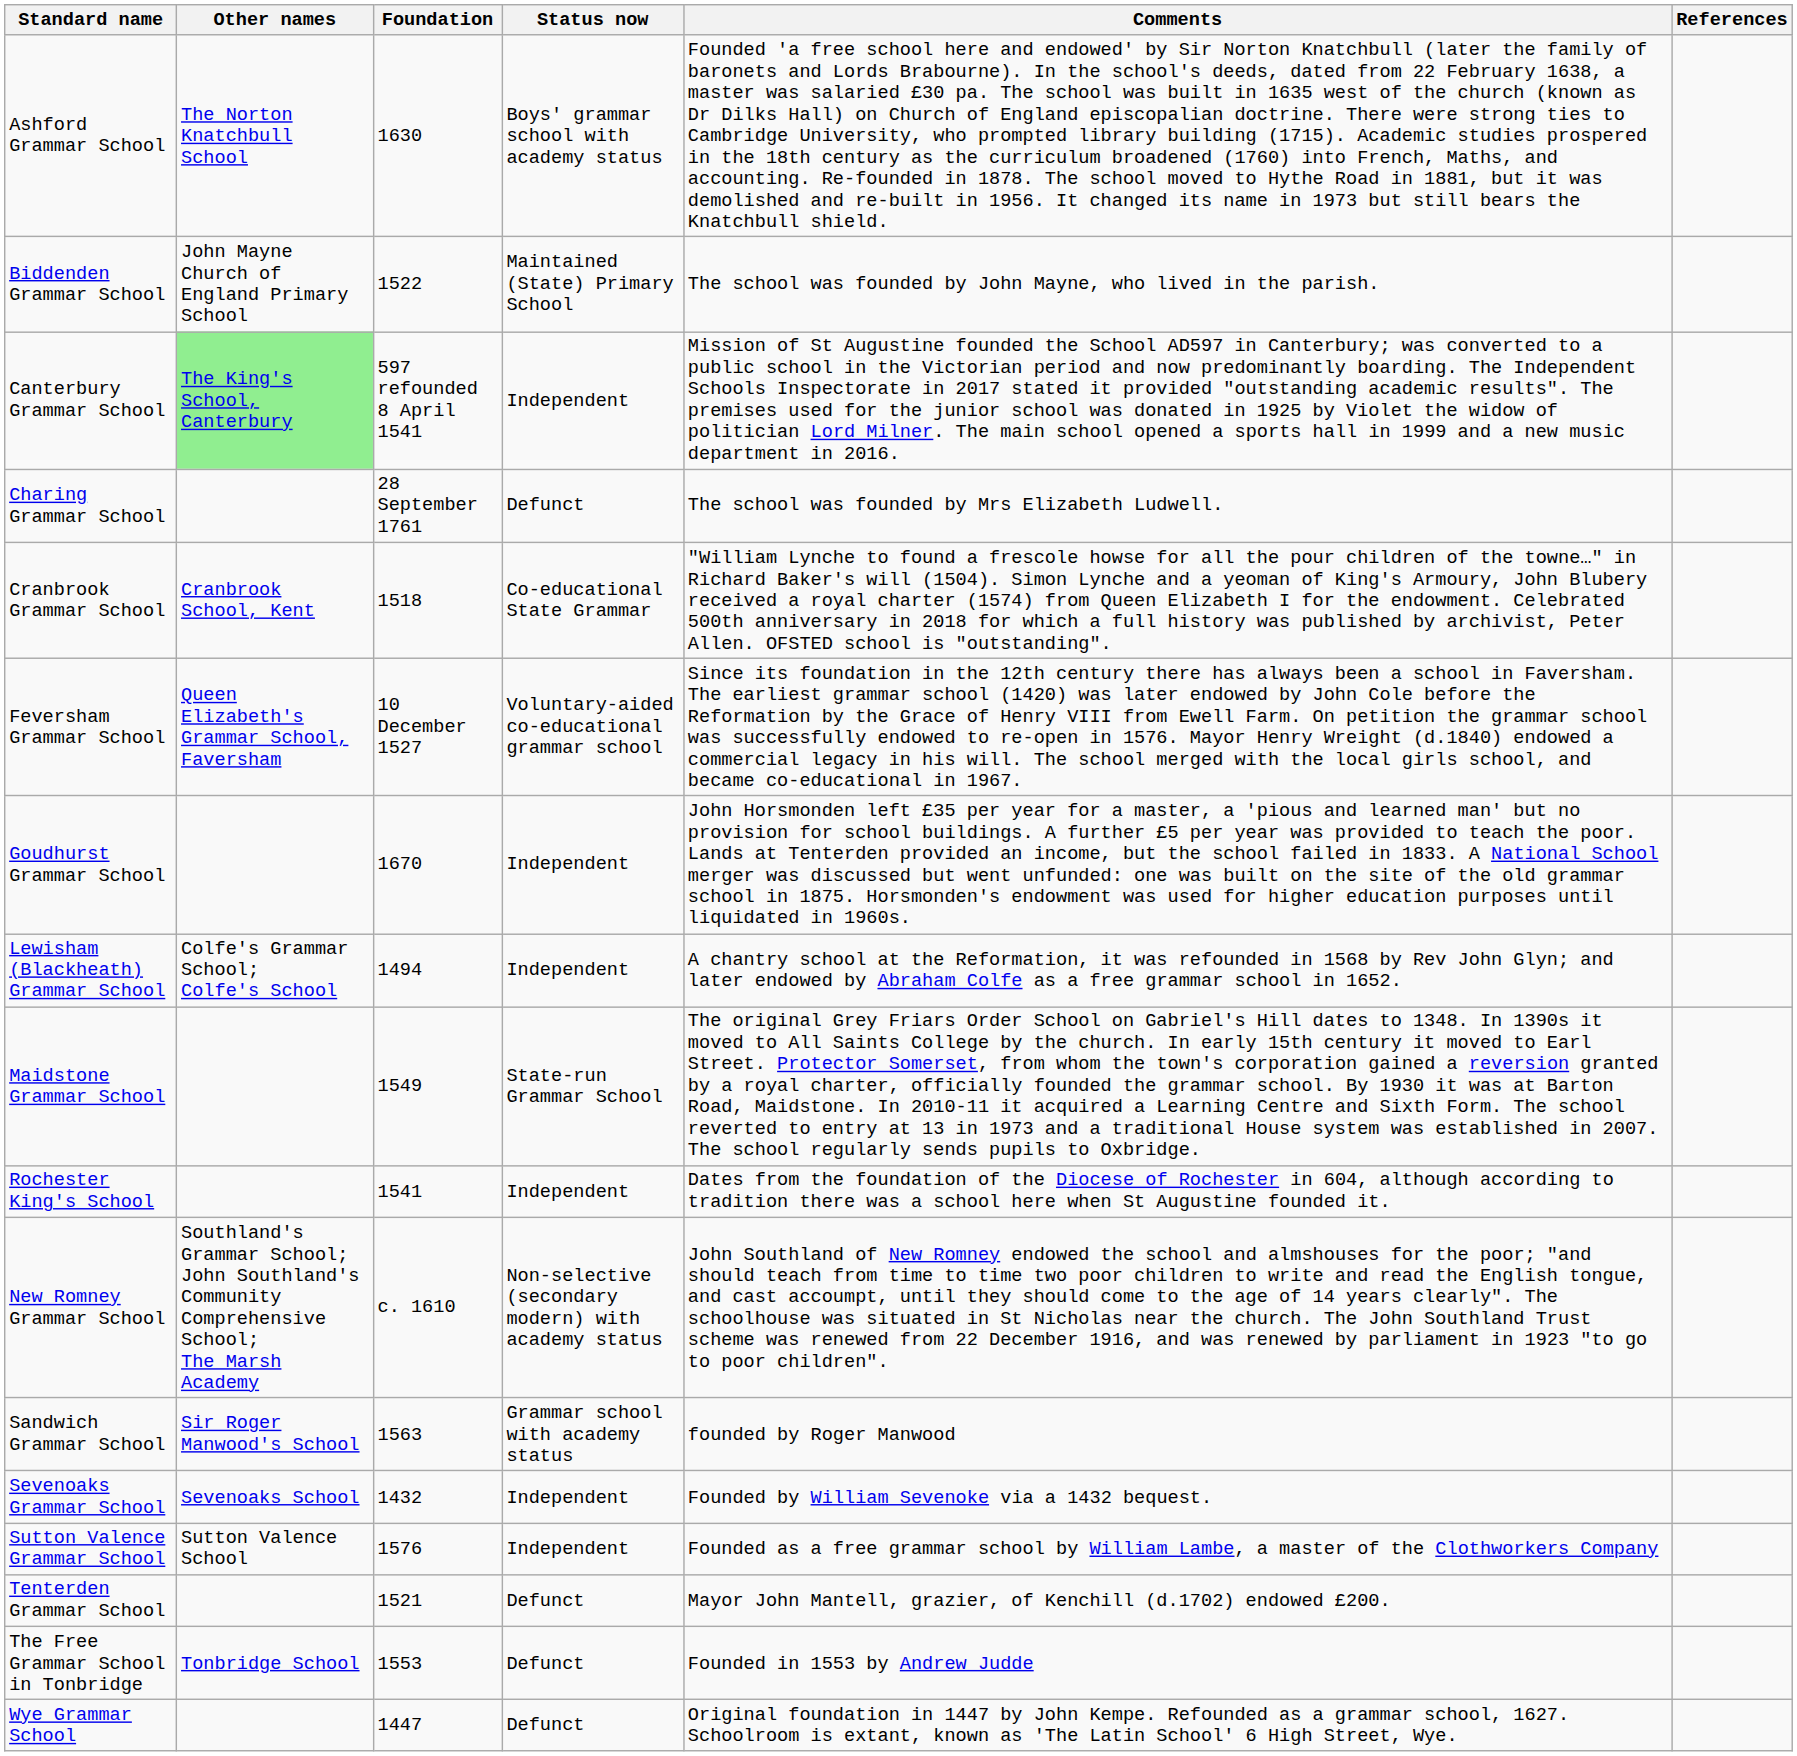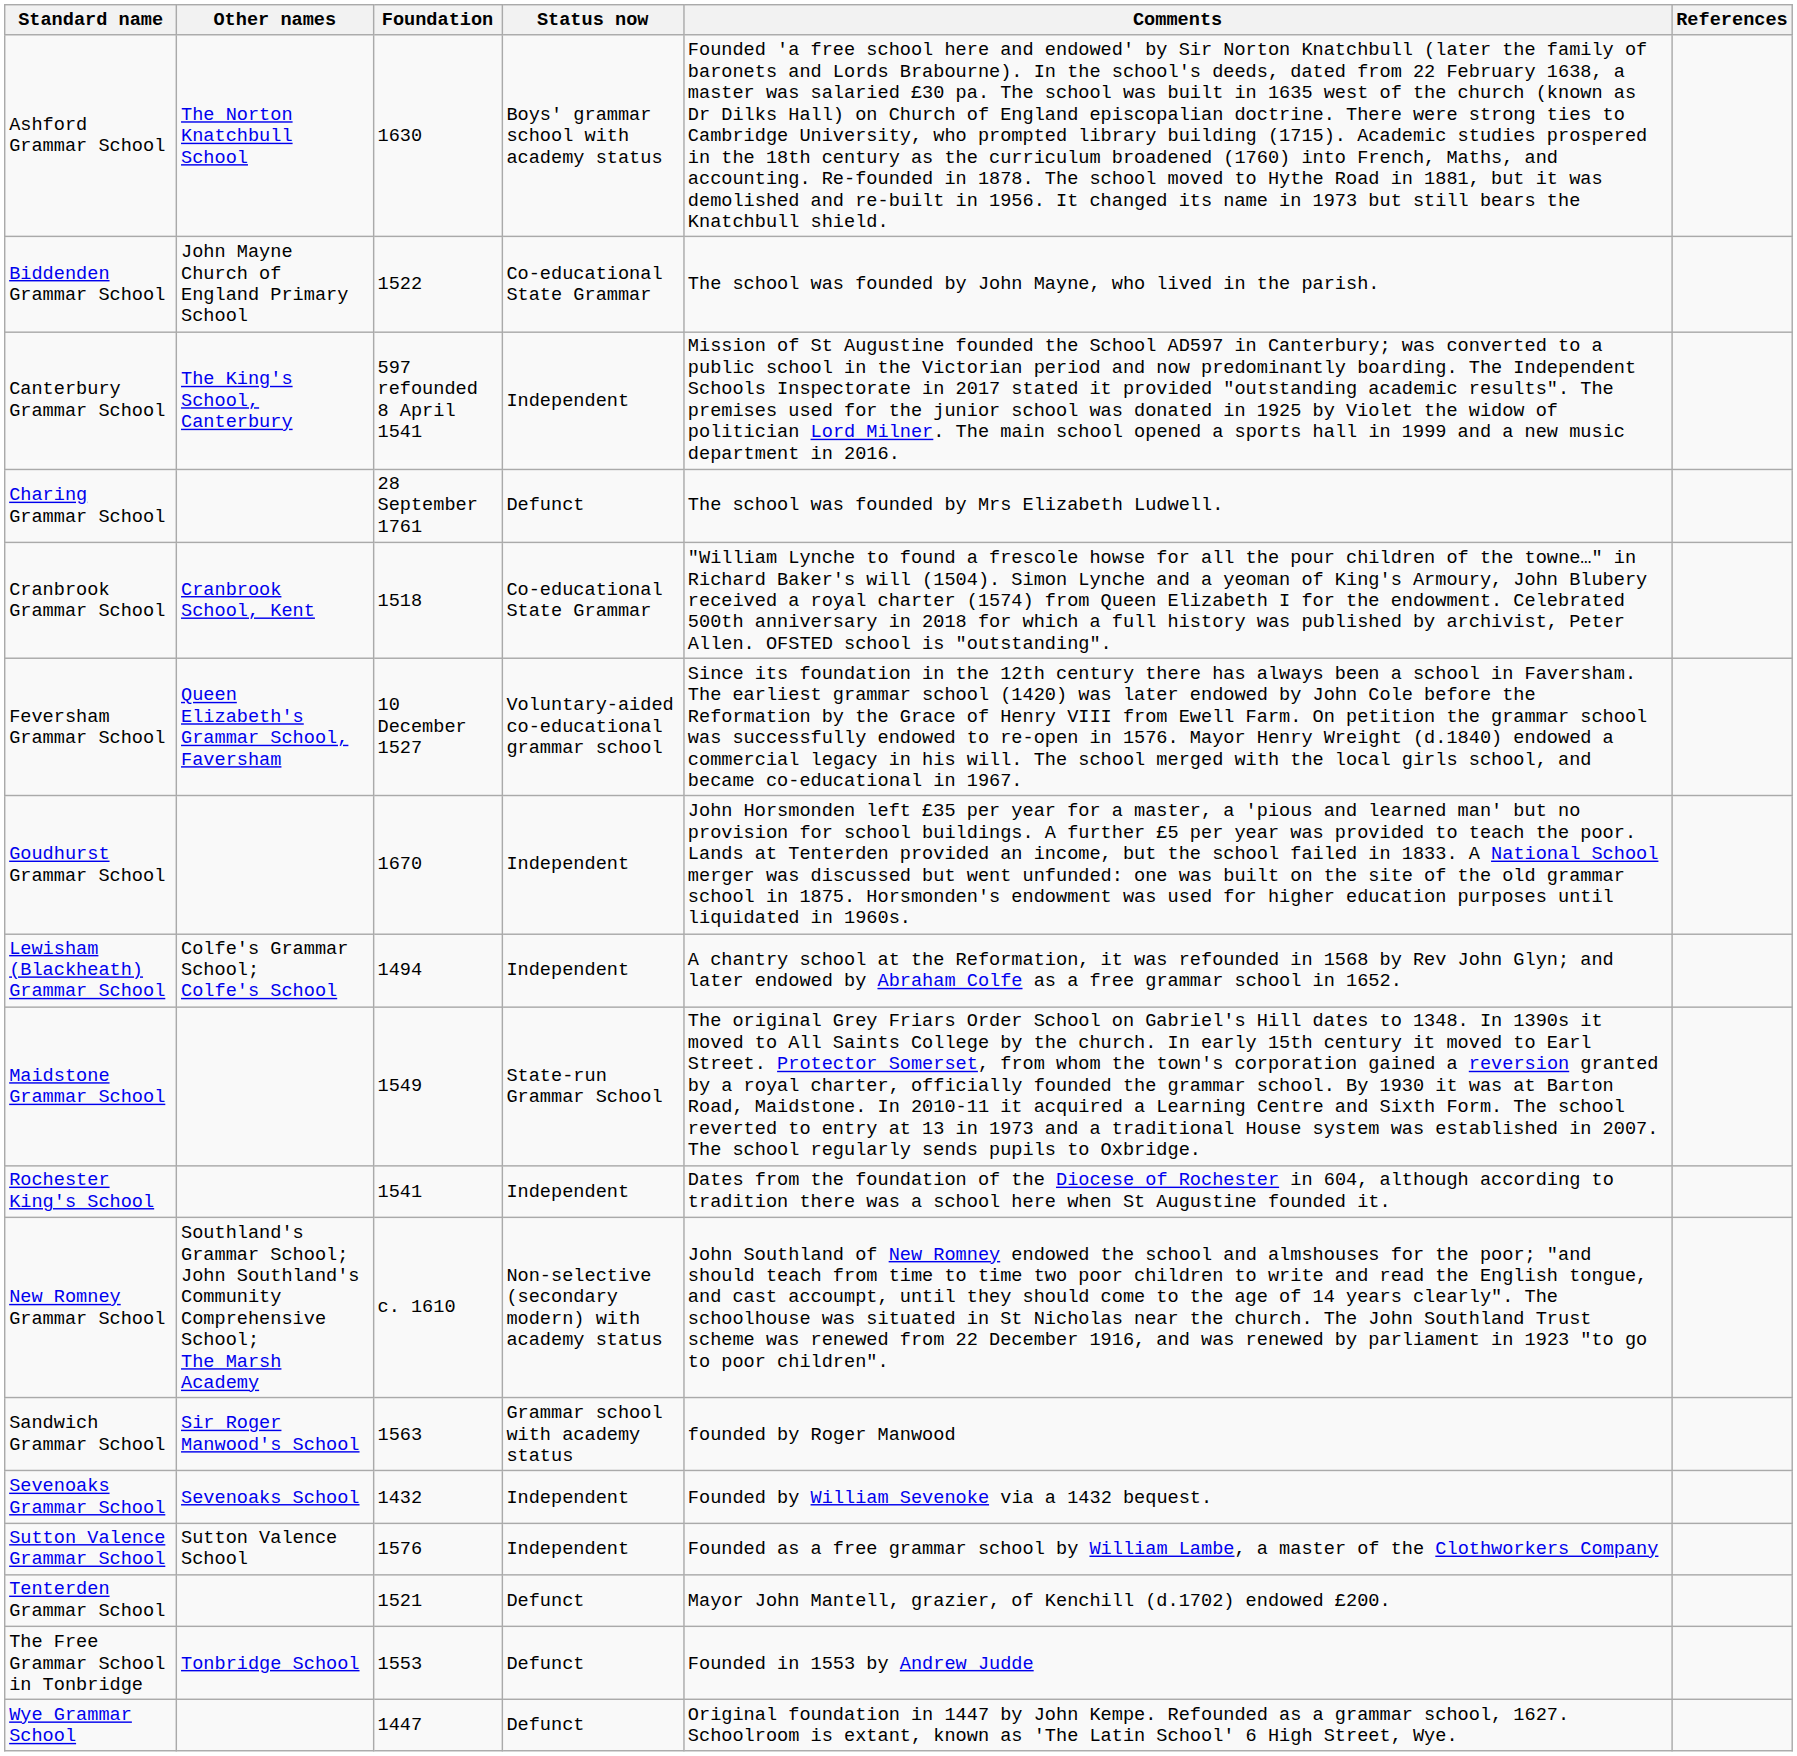Biddenden Grammar School | Status now: Maintained (State) Primary School -> Co-educational State Grammar
Canterbury Grammar School | Other names: lightgreen background -> no background
